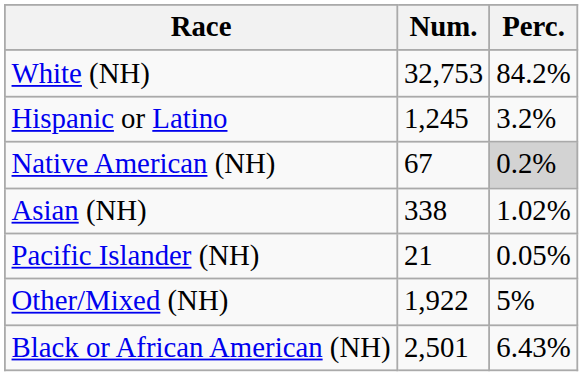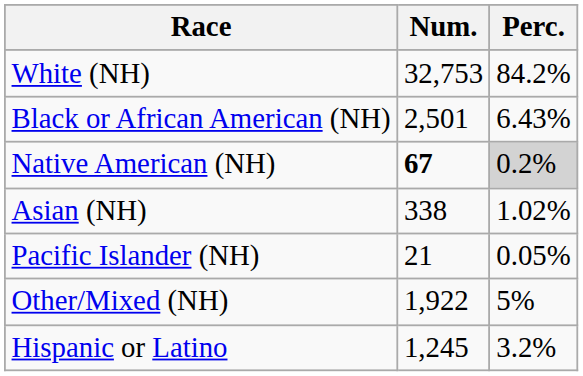rows swapped: Black or African American (NH) <-> Hispanic or Latino
Native American (NH) | Num.: normal -> bold
